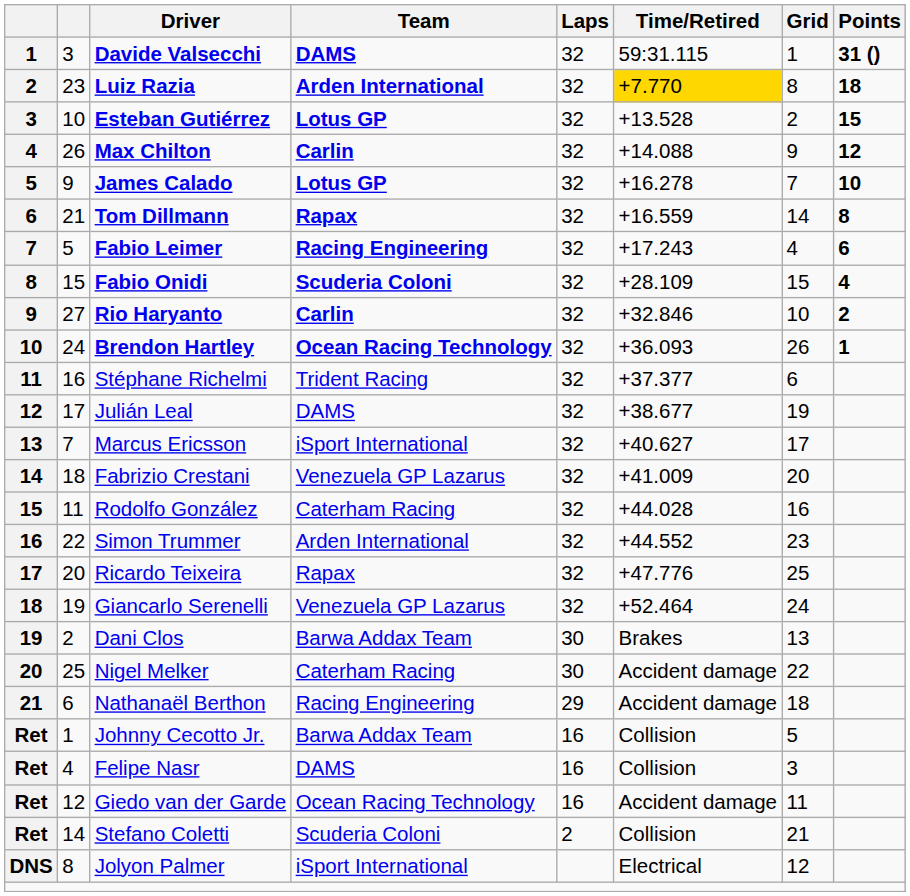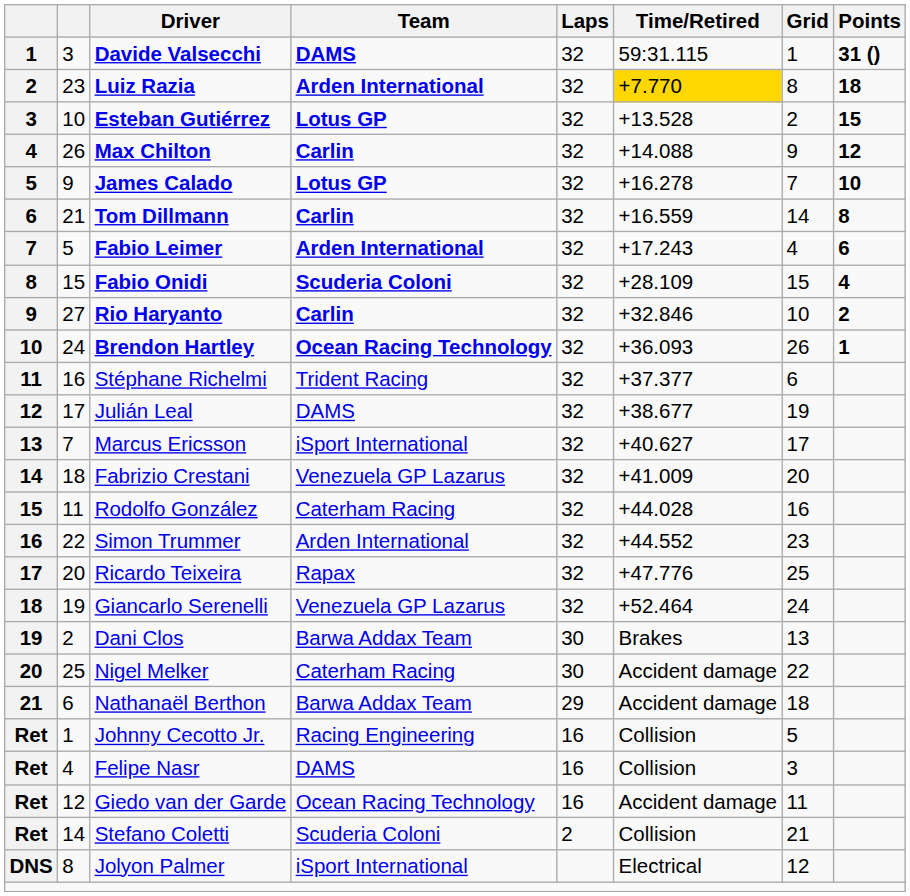Tom Dillmann | Team: Rapax -> Carlin
Fabio Leimer | Team: Racing Engineering -> Arden International
Nathanaël Berthon | Team: Racing Engineering -> Barwa Addax Team
Johnny Cecotto Jr. | Team: Barwa Addax Team -> Racing Engineering
